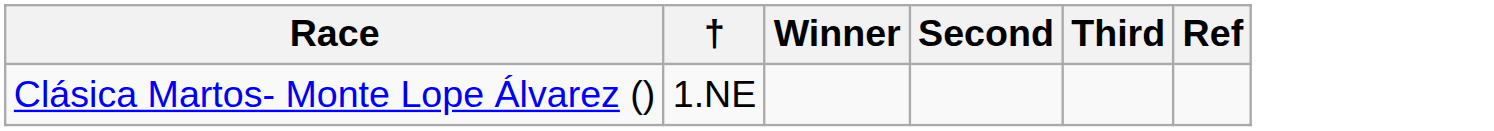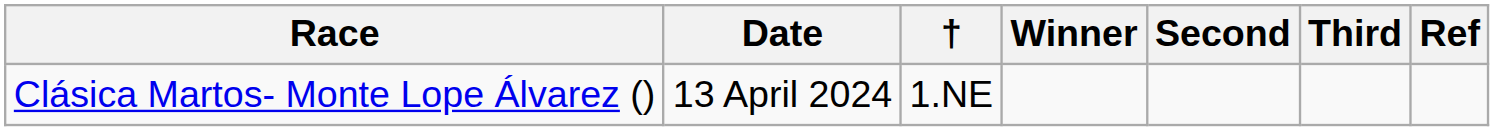+ column: Date | 13 April 2024
